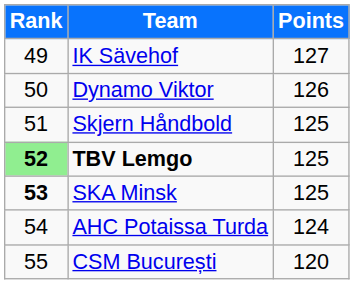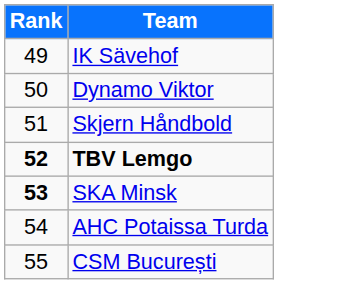- column: Points | 127 | 126 | 125 | 125 | 125 | 124 | 120
TBV Lemgo | Rank: lightgreen background -> no background
